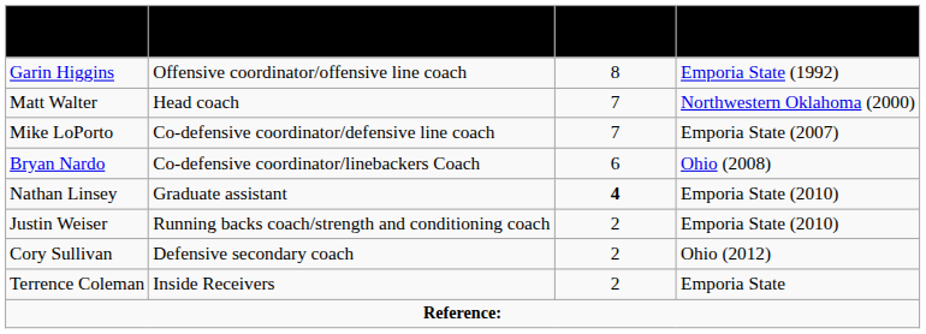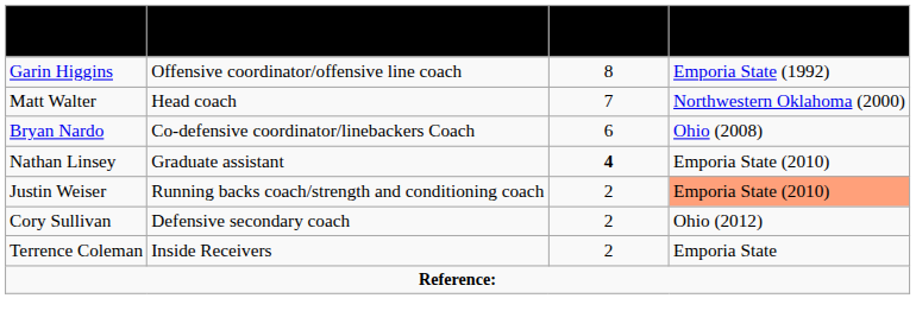- row: Mike LoPorto | Co-defensive coordinator/defensive line coach | 7 | Emporia State (2007)
Justin Weiser | Alma Mater: no background -> lightsalmon background
